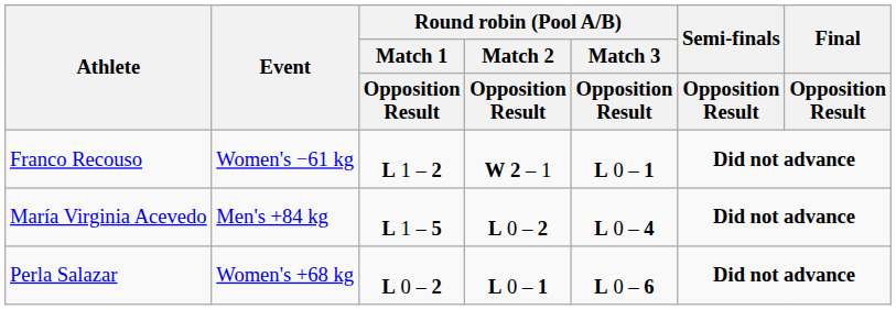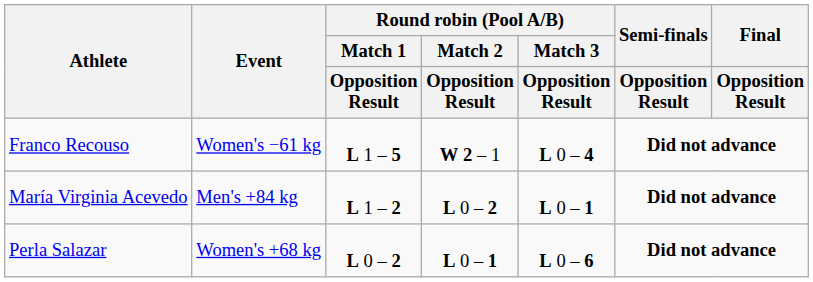Franco Recouso | Round robin (Pool A/B) / Match 1 / Opposition Result: L 1 – 2 -> L 1 – 5
Franco Recouso | Round robin (Pool A/B) / Match 3 / Opposition Result: L 0 – 1 -> L 0 – 4
María Virginia Acevedo | Round robin (Pool A/B) / Match 1 / Opposition Result: L 1 – 5 -> L 1 – 2
María Virginia Acevedo | Round robin (Pool A/B) / Match 3 / Opposition Result: L 0 – 4 -> L 0 – 1
